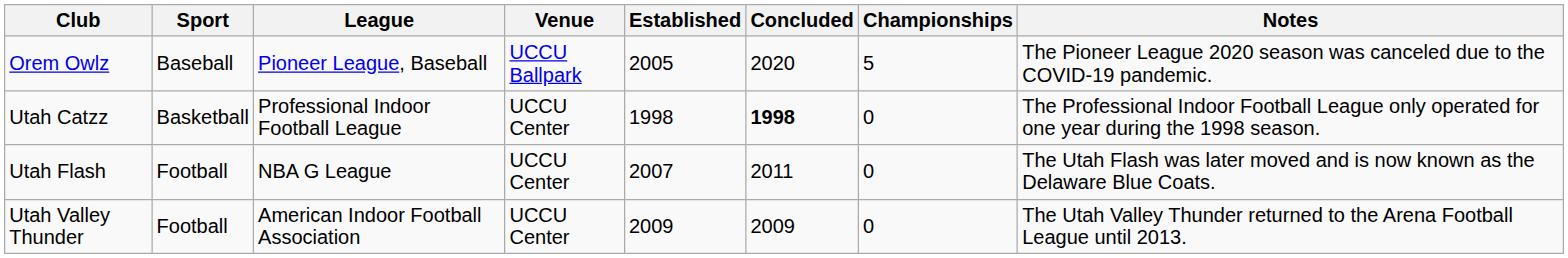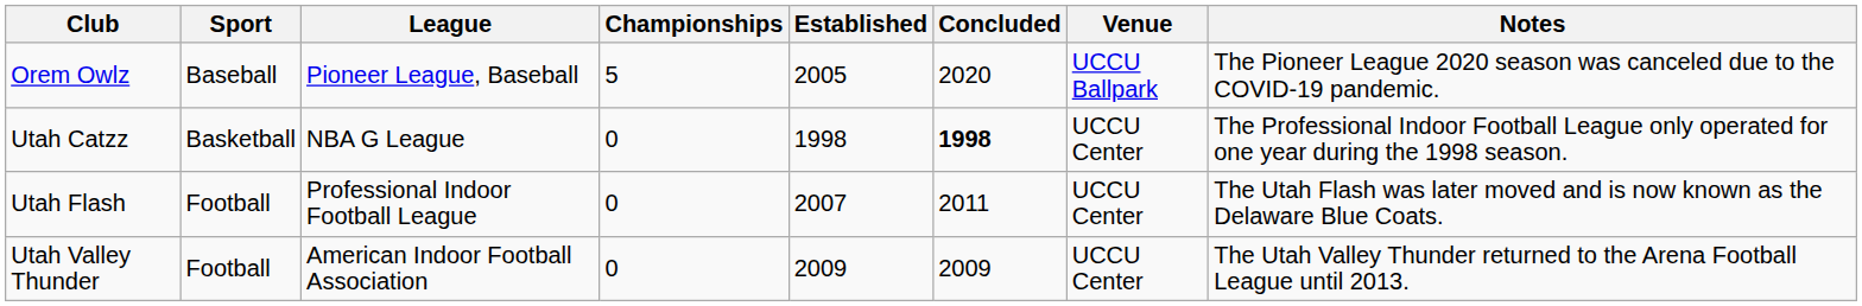columns swapped: Venue <-> Championships
Utah Catzz | League: Professional Indoor Football League -> NBA G League
Utah Flash | League: NBA G League -> Professional Indoor Football League
